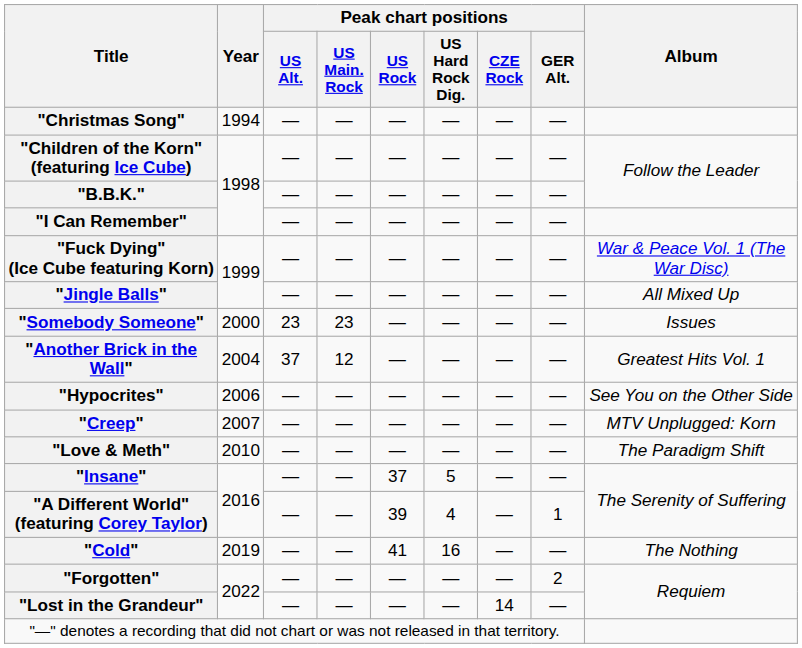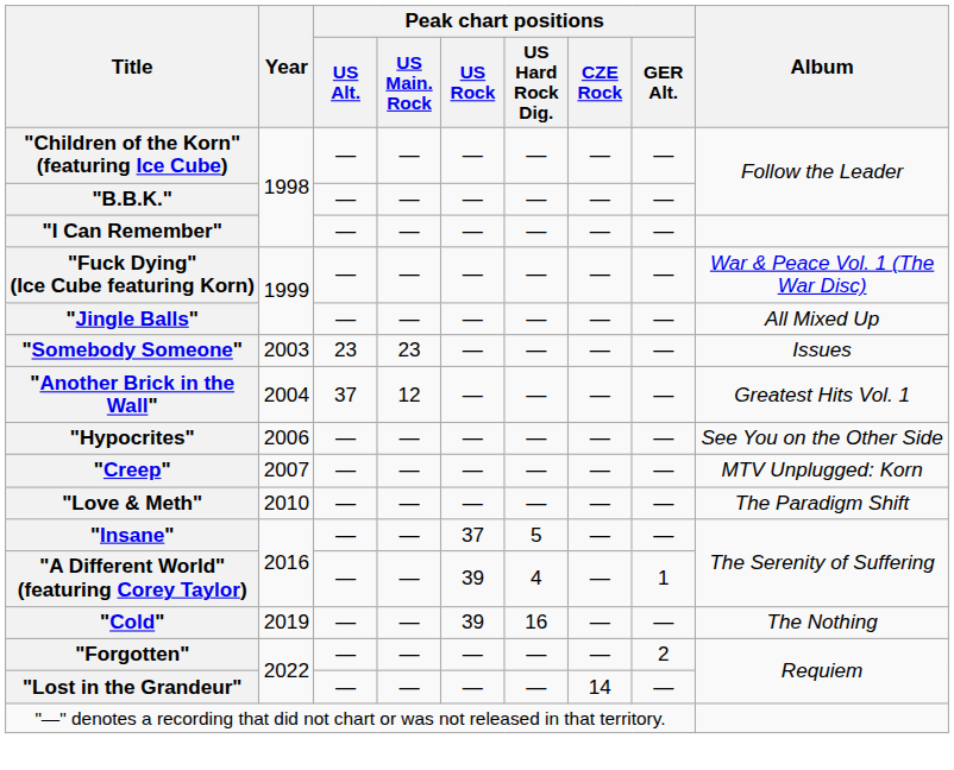- row: "Christmas Song" | 1994 | — | — | — | — | — | —
"Somebody Someone" | Year: 2000 -> 2003
"Cold" | Peak chart positions / US Rock: 41 -> 39
